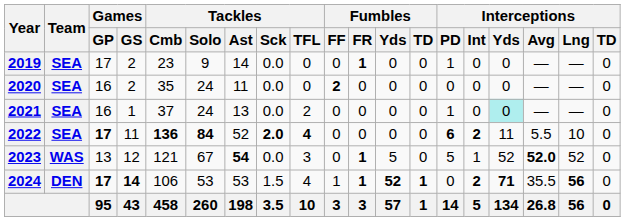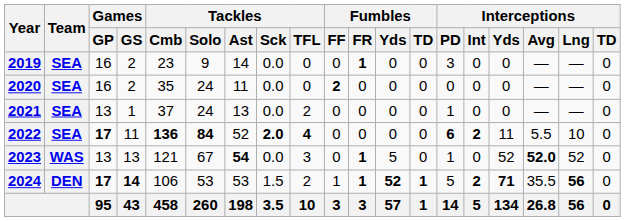2019 | Games / GP: 17 -> 16
2019 | Interceptions / PD: 1 -> 3
2021 | Games / GP: 16 -> 13
2021 | Interceptions / Yds: paleturquoise background -> no background
2023 | Games / GS: 12 -> 13
2023 | Interceptions / PD: 5 -> 1
2023 | Interceptions / Int: 1 -> 0
2024 | Tackles / TFL: 4 -> 2
2024 | Interceptions / PD: 0 -> 5
